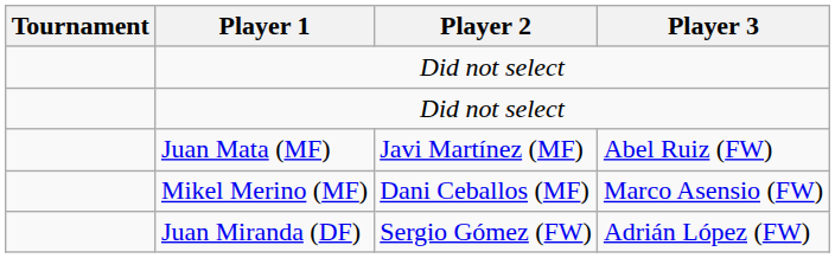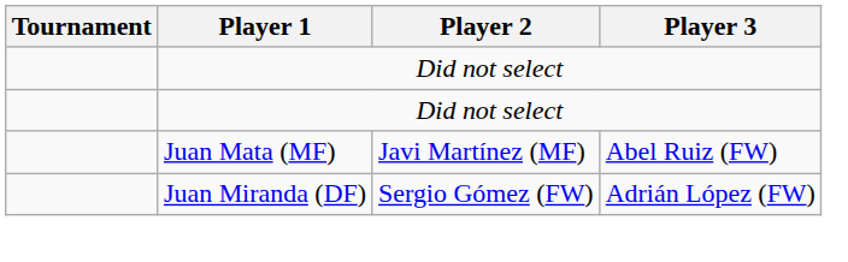- row: Mikel Merino (MF) | Dani Ceballos (MF) | Marco Asensio (FW)
